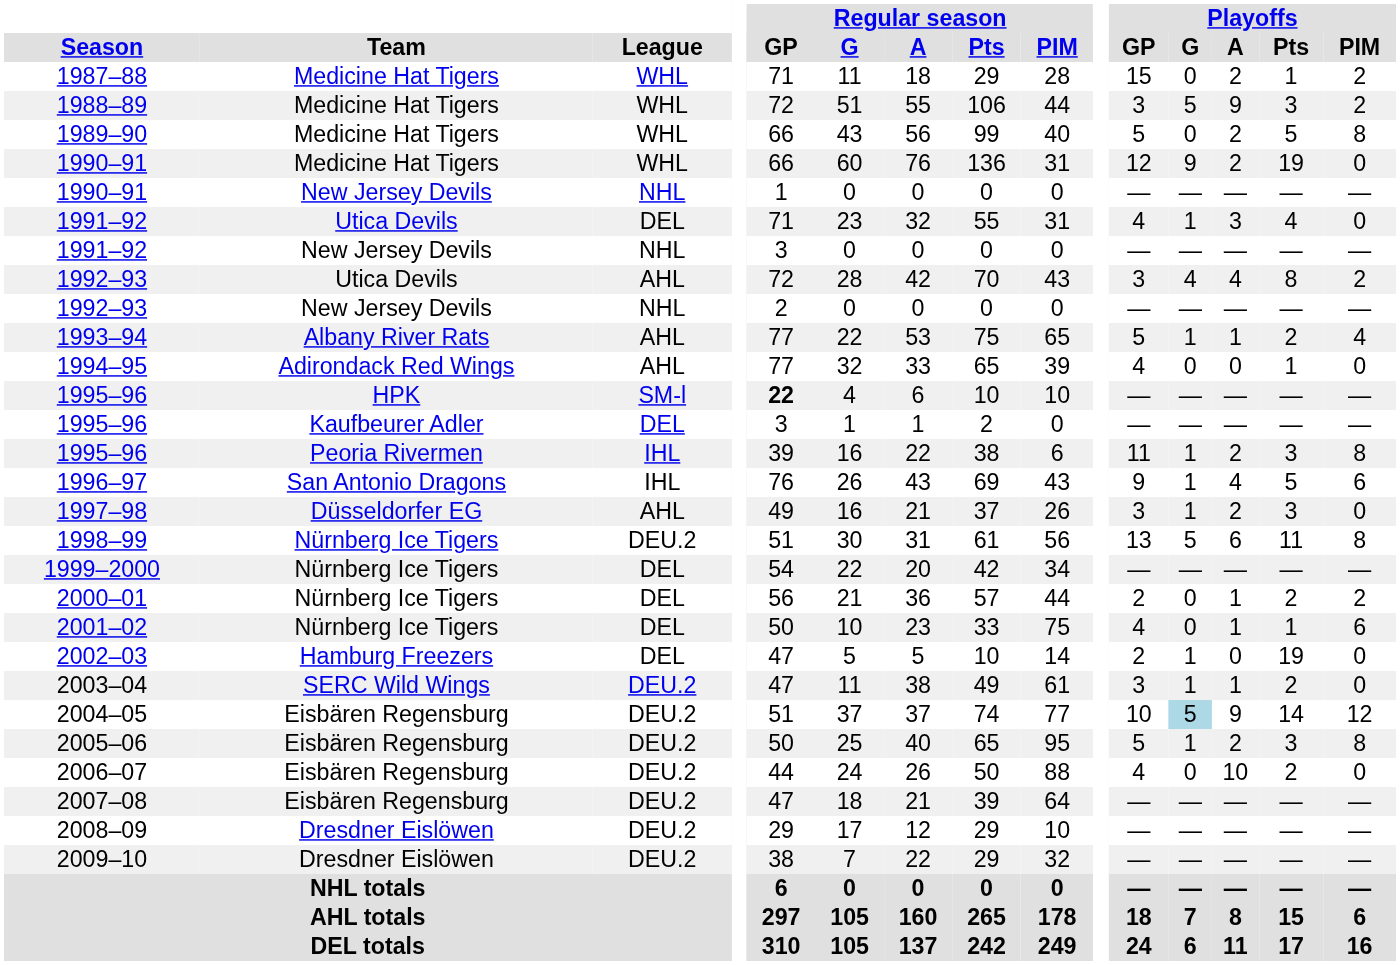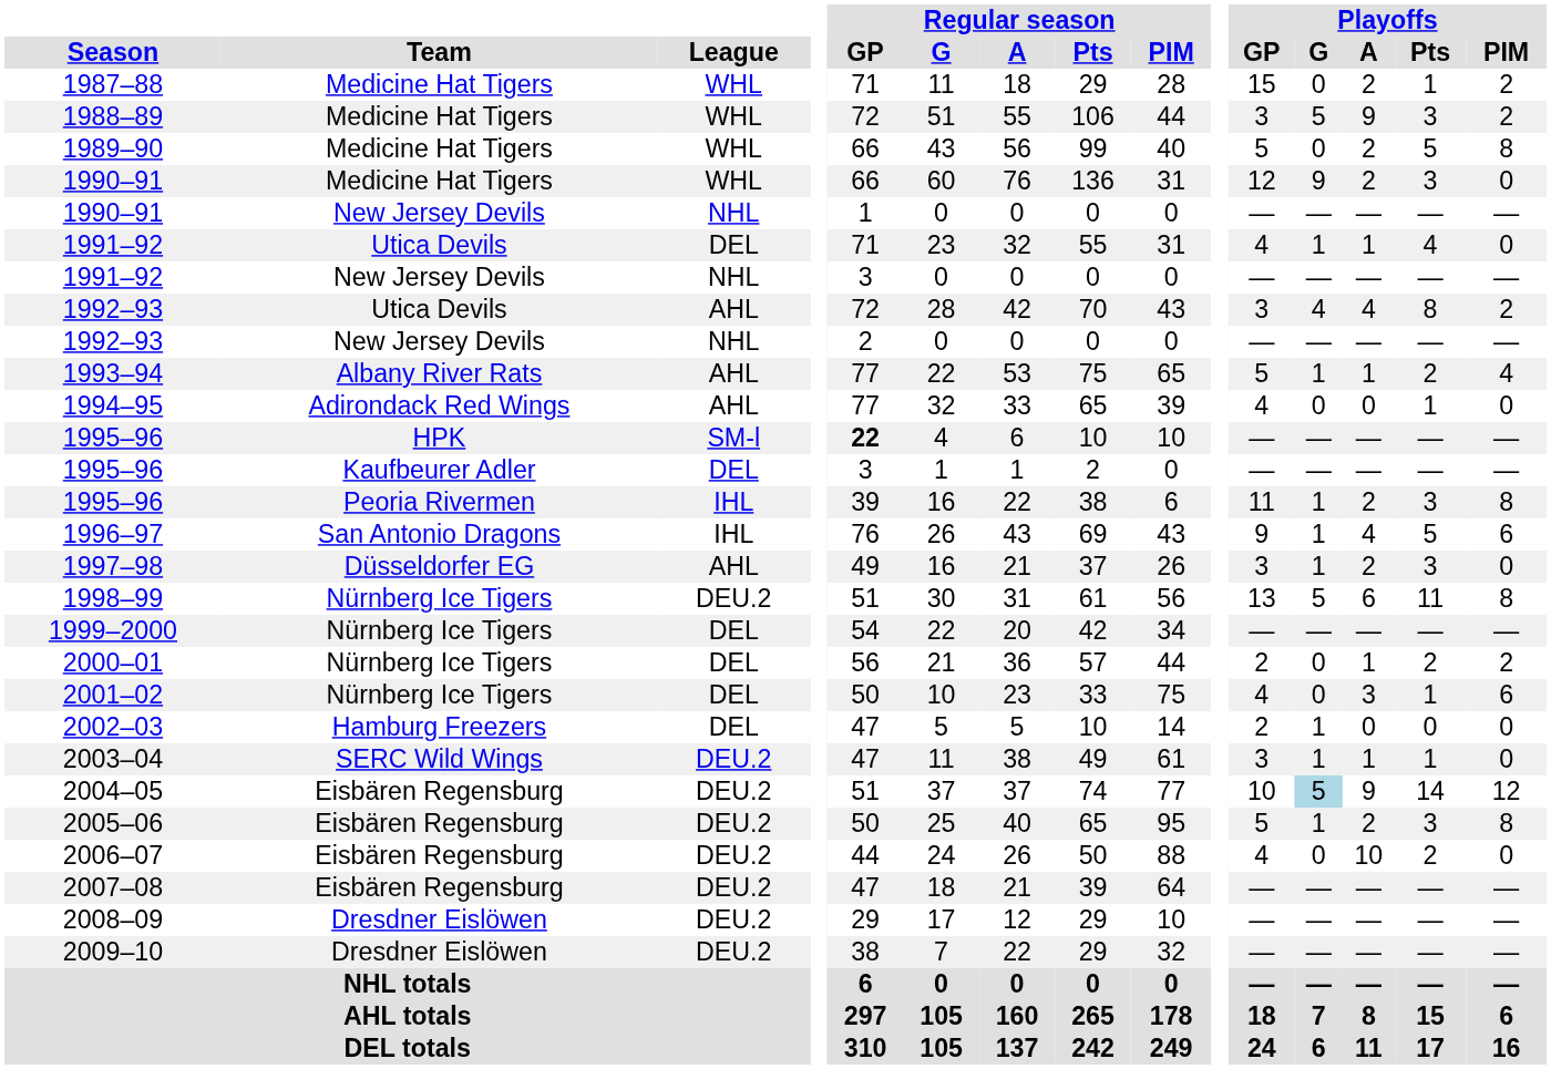1990–91 / Medicine Hat Tigers | Playoffs / Pts: 19 -> 3
1991–92 / Utica Devils | Playoffs / A: 3 -> 1
2001–02 | Playoffs / A: 1 -> 3
2002–03 | Playoffs / Pts: 19 -> 0
2003–04 | Playoffs / Pts: 2 -> 1
